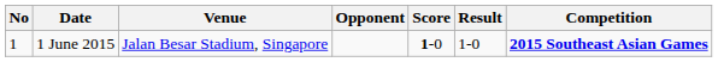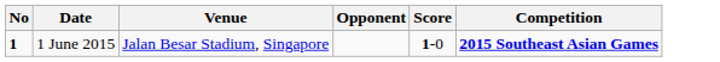- column: Result | 1-0
1 June 2015 | No: normal -> bold
